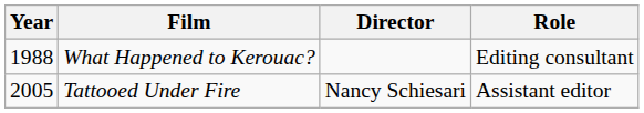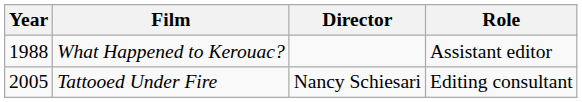What Happened to Kerouac? | Role: Editing consultant -> Assistant editor
Tattooed Under Fire | Role: Assistant editor -> Editing consultant
